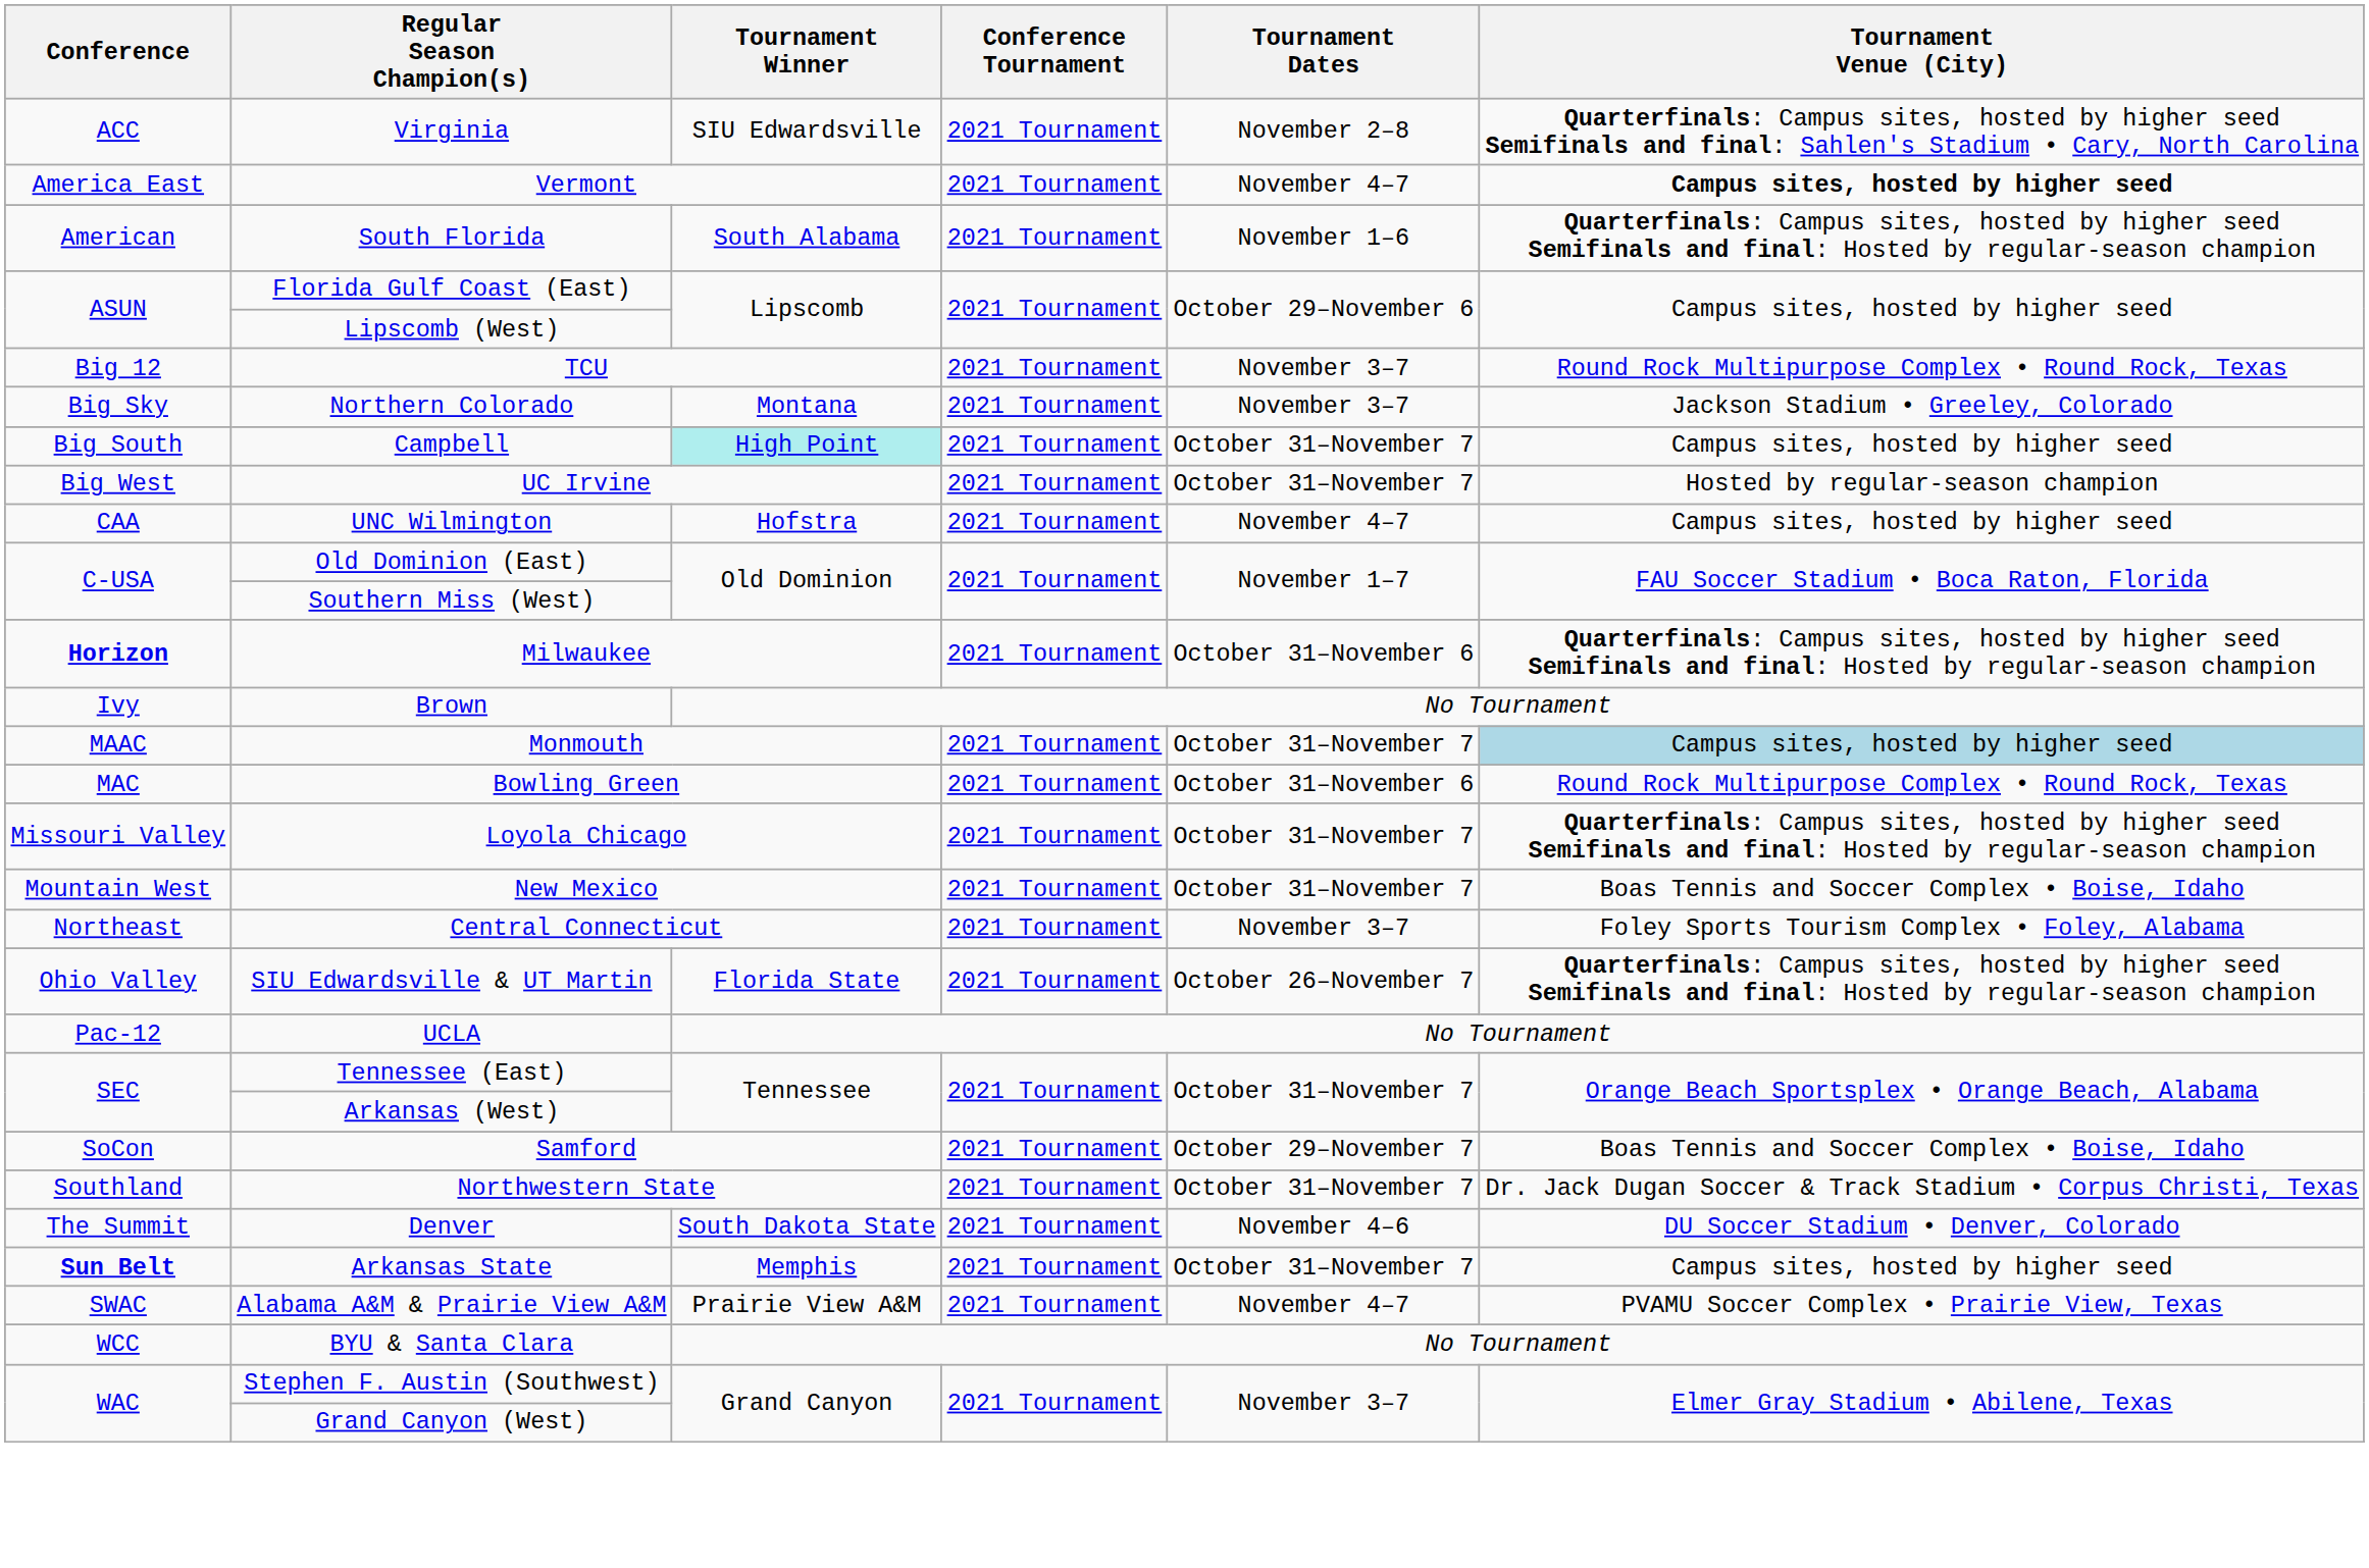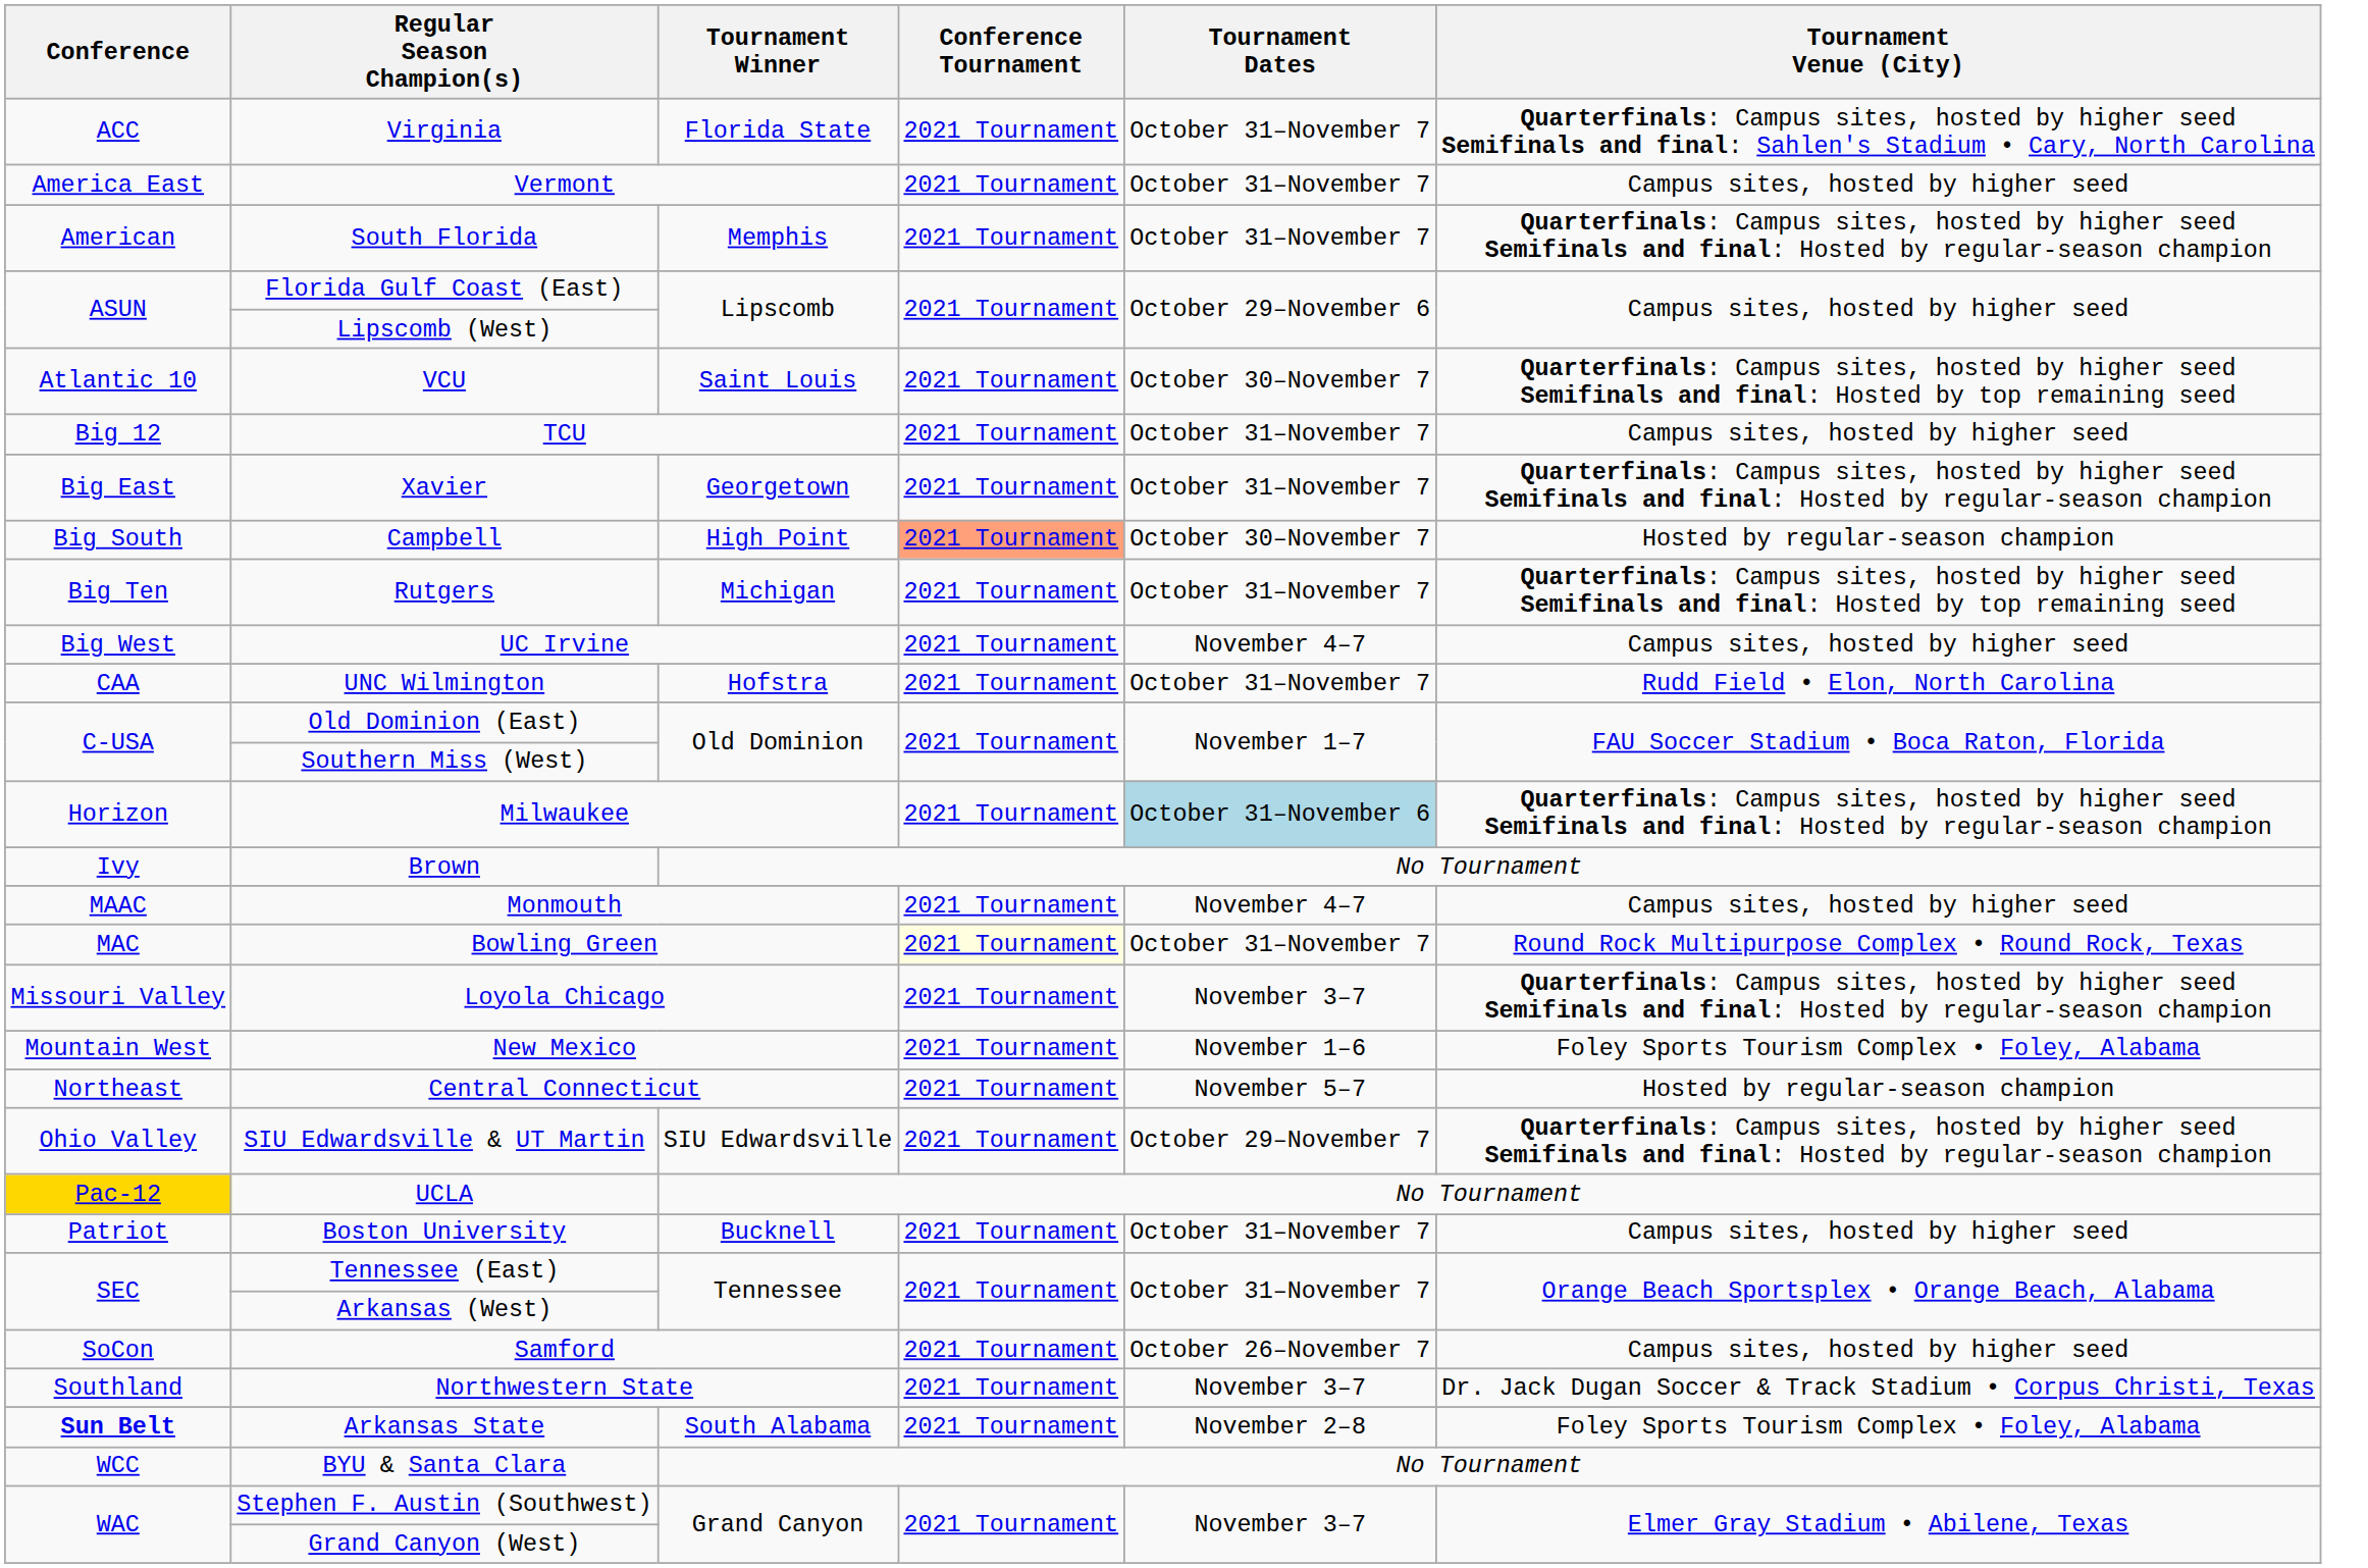Virginia | Tournament Winner: SIU Edwardsville -> Florida State
Virginia | Tournament Dates: November 2–8 -> October 31–November 7
Vermont | Tournament Dates: November 4–7 -> October 31–November 7
Vermont | Tournament Venue (City): bold -> normal
South Florida | Tournament Winner: South Alabama -> Memphis
South Florida | Tournament Dates: November 1–6 -> October 31–November 7
+ row: Atlantic 10 | VCU | Saint Louis | 2021 Tournament | October 30–November 7 | Quarterfinals: Campus sites, hosted by higher seed Semifinals and final: Hosted by top remaining seed
TCU | Tournament Dates: November 3–7 -> October 31–November 7
TCU | Tournament Venue (City): Round Rock Multipurpose Complex • Round Rock, Texas -> Campus sites, hosted by higher seed
+ row: Big East | Xavier | Georgetown | 2021 Tournament | October 31–November 7 | Quarterfinals: Campus sites, hosted by higher seed Semifinals and final: Hosted by regular-season champion
- row: Big Sky | Northern Colorado | Montana | 2021 Tournament | November 3–7 | Jackson Stadium • Greeley, Colorado
Campbell | Tournament Winner: paleturquoise background -> no background
Campbell | Conference Tournament: no background -> lightsalmon background
Campbell | Tournament Dates: October 31–November 7 -> October 30–November 7
Campbell | Tournament Venue (City): Campus sites, hosted by higher seed -> Hosted by regular-season champion
+ row: Big Ten | Rutgers | Michigan | 2021 Tournament | October 31–November 7 | Quarterfinals: Campus sites, hosted by higher seed Semifinals and final: Hosted by top remaining seed
UC Irvine | Tournament Dates: October 31–November 7 -> November 4–7
UC Irvine | Tournament Venue (City): Hosted by regular-season champion -> Campus sites, hosted by higher seed
UNC Wilmington | Tournament Dates: November 4–7 -> October 31–November 7
UNC Wilmington | Tournament Venue (City): Campus sites, hosted by higher seed -> Rudd Field • Elon, North Carolina
Milwaukee | Conference: bold -> normal
Milwaukee | Tournament Dates: no background -> lightblue background
Monmouth | Tournament Dates: October 31–November 7 -> November 4–7
Monmouth | Tournament Venue (City): lightblue background -> no background
Bowling Green | Conference Tournament: no background -> lightyellow background
Bowling Green | Tournament Dates: October 31–November 6 -> October 31–November 7
Loyola Chicago | Tournament Dates: October 31–November 7 -> November 3–7
New Mexico | Tournament Dates: October 31–November 7 -> November 1–6
New Mexico | Tournament Venue (City): Boas Tennis and Soccer Complex • Boise, Idaho -> Foley Sports Tourism Complex • Foley, Alabama
Central Connecticut | Tournament Dates: November 3–7 -> November 5–7
Central Connecticut | Tournament Venue (City): Foley Sports Tourism Complex • Foley, Alabama -> Hosted by regular-season champion
SIU Edwardsville & UT Martin | Tournament Winner: Florida State -> SIU Edwardsville
SIU Edwardsville & UT Martin | Tournament Dates: October 26–November 7 -> October 29–November 7
UCLA | Conference: no background -> gold background
+ row: Patriot | Boston University | Bucknell | 2021 Tournament | October 31–November 7 | Campus sites, hosted by higher seed
Samford | Tournament Dates: October 29–November 7 -> October 26–November 7
Samford | Tournament Venue (City): Boas Tennis and Soccer Complex • Boise, Idaho -> Campus sites, hosted by higher seed
Northwestern State | Tournament Dates: October 31–November 7 -> November 3–7
- row: The Summit | Denver | South Dakota State | 2021 Tournament | November 4–6 | DU Soccer Stadium • Denver, Colorado
Arkansas State | Tournament Winner: Memphis -> South Alabama
Arkansas State | Tournament Dates: October 31–November 7 -> November 2–8
Arkansas State | Tournament Venue (City): Campus sites, hosted by higher seed -> Foley Sports Tourism Complex • Foley, Alabama
- row: SWAC | Alabama A&M & Prairie View A&M | Prairie View A&M | 2021 Tournament | November 4–7 | PVAMU Soccer Complex • Prairie View, Texas
